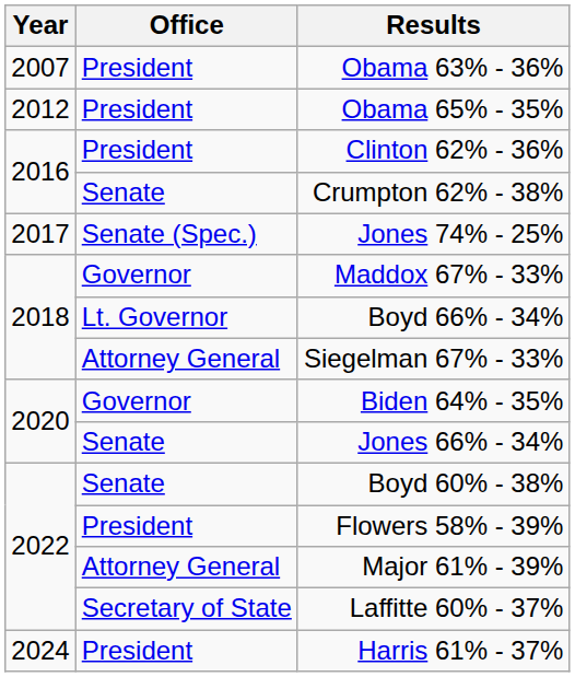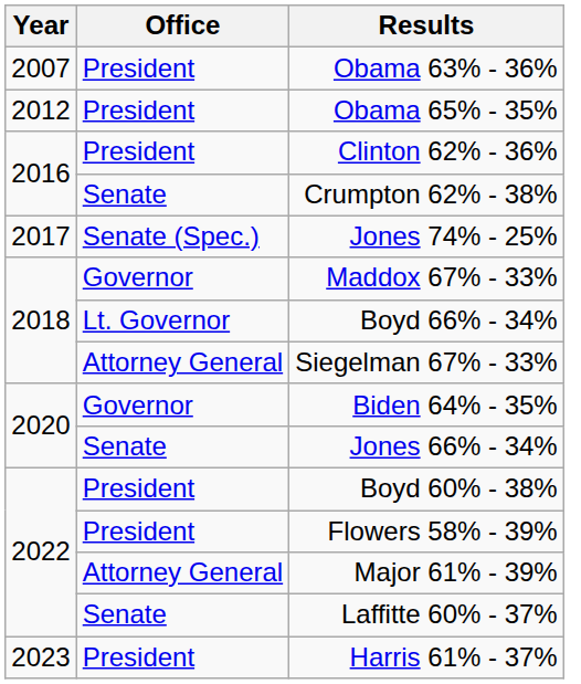Boyd 60% - 38% | Office: Senate -> President
Laffitte 60% - 37% | Office: Secretary of State -> Senate
Harris 61% - 37% | Year: 2024 -> 2023
